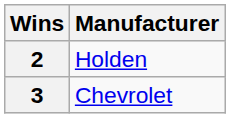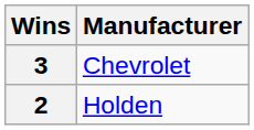rows swapped: 3 <-> 2
